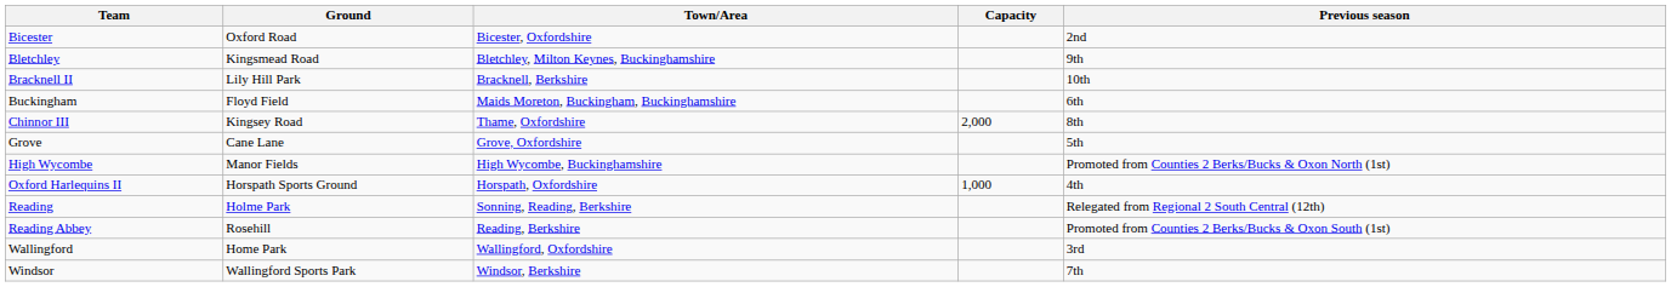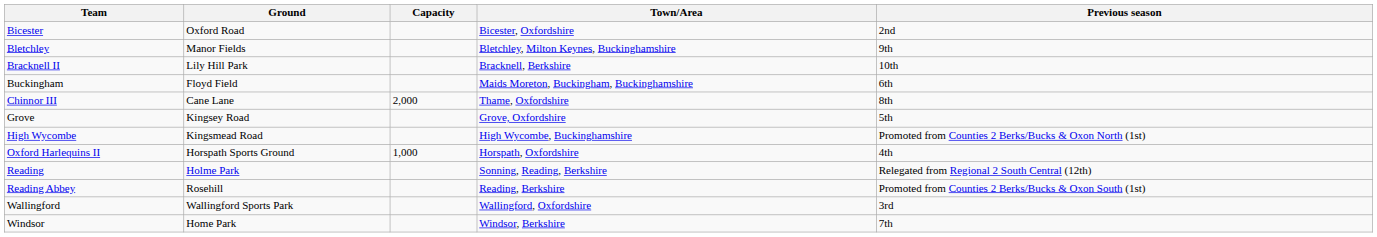columns swapped: Capacity <-> Town/Area
Bletchley | Ground: Kingsmead Road -> Manor Fields
Chinnor III | Ground: Kingsey Road -> Cane Lane
Grove | Ground: Cane Lane -> Kingsey Road
High Wycombe | Ground: Manor Fields -> Kingsmead Road
Wallingford | Ground: Home Park -> Wallingford Sports Park
Windsor | Ground: Wallingford Sports Park -> Home Park
